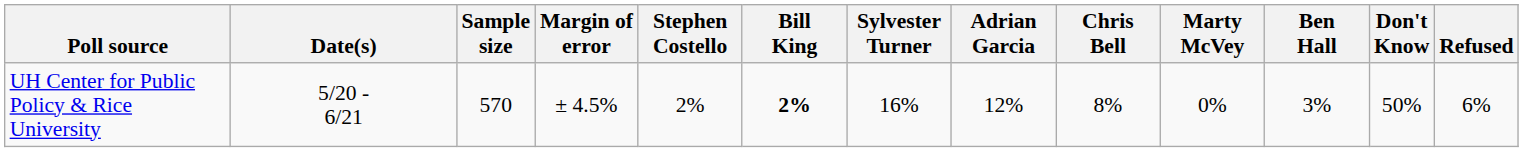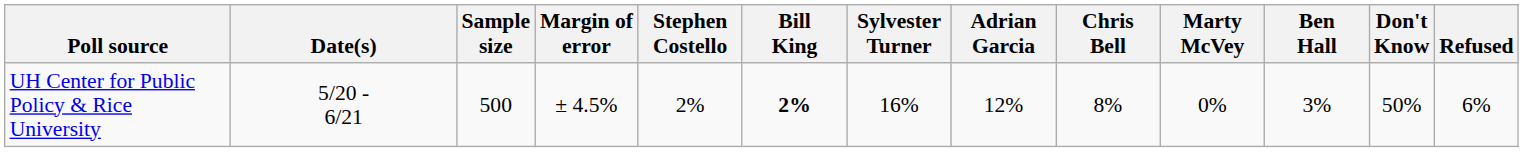UH Center for Public Policy & Rice University | Sample size: 570 -> 500
